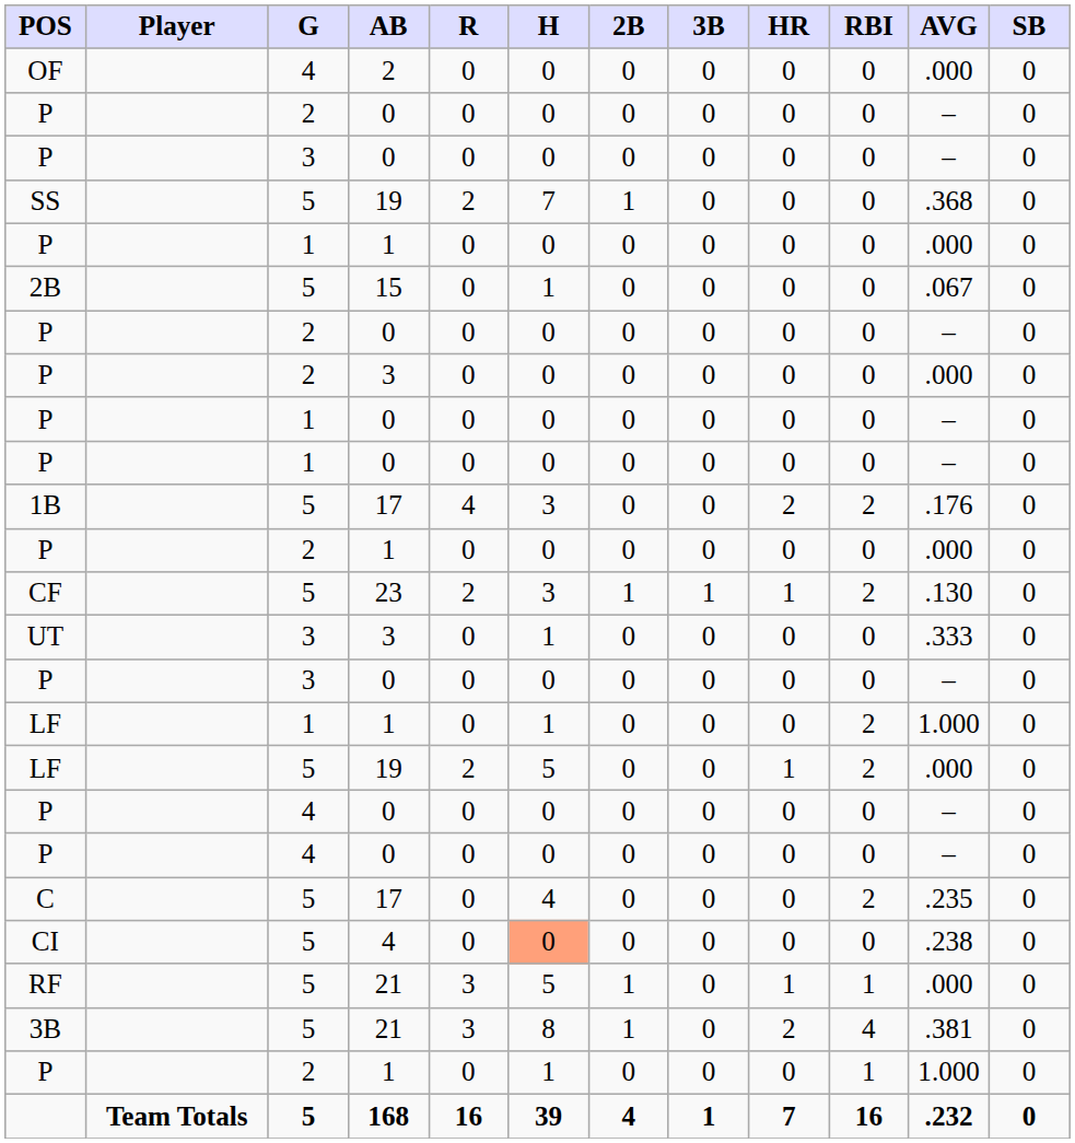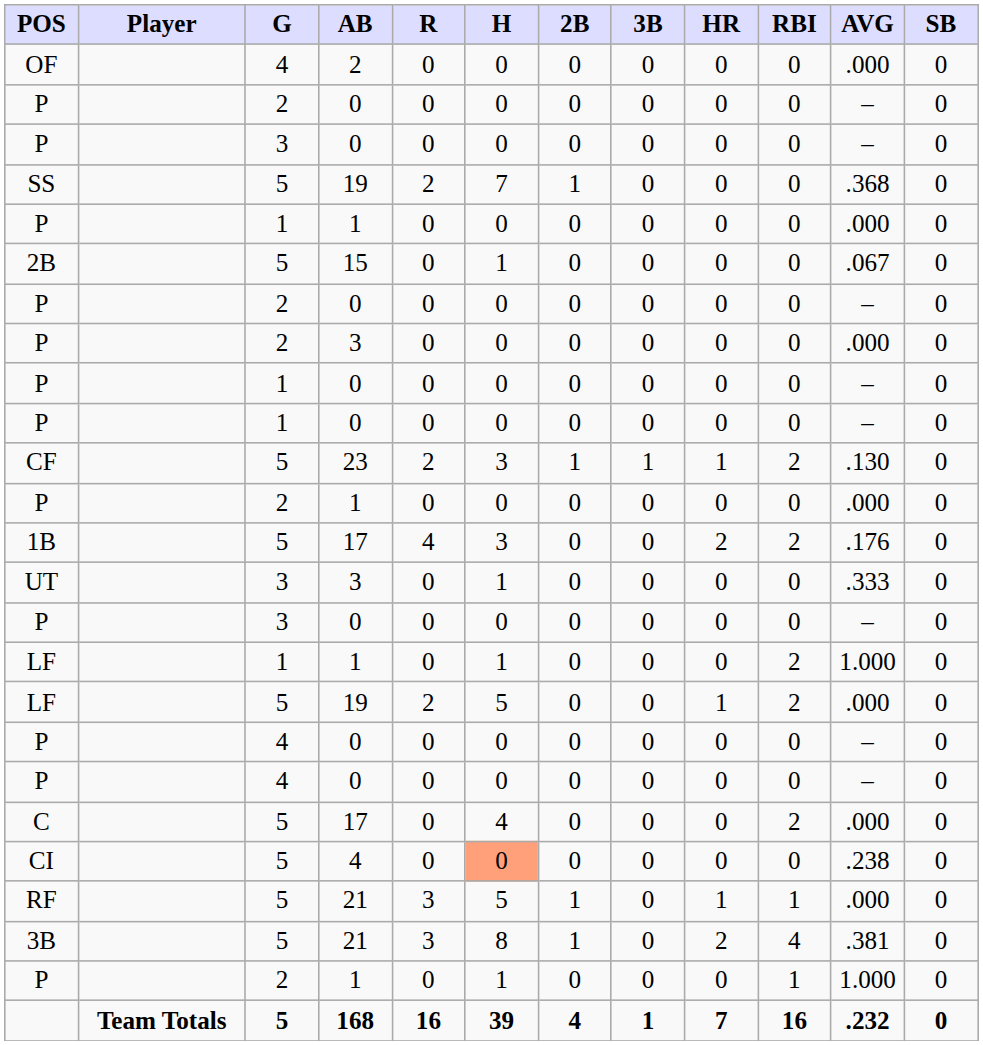rows swapped: CF <-> 1B
C | AVG: .235 -> .000
